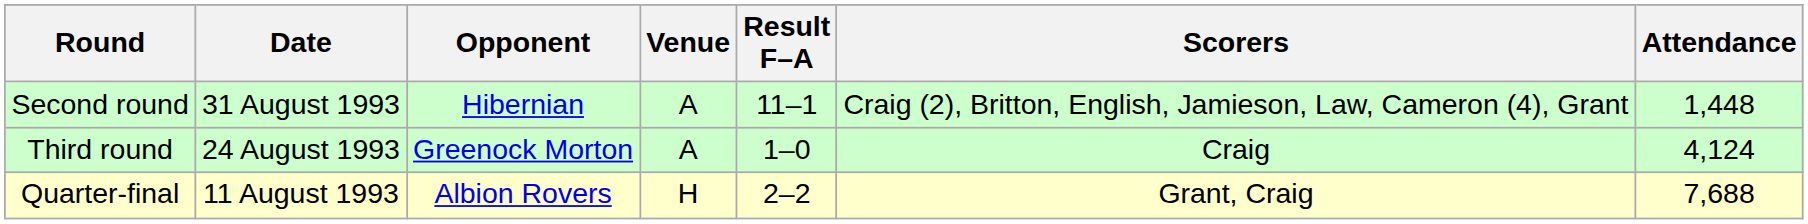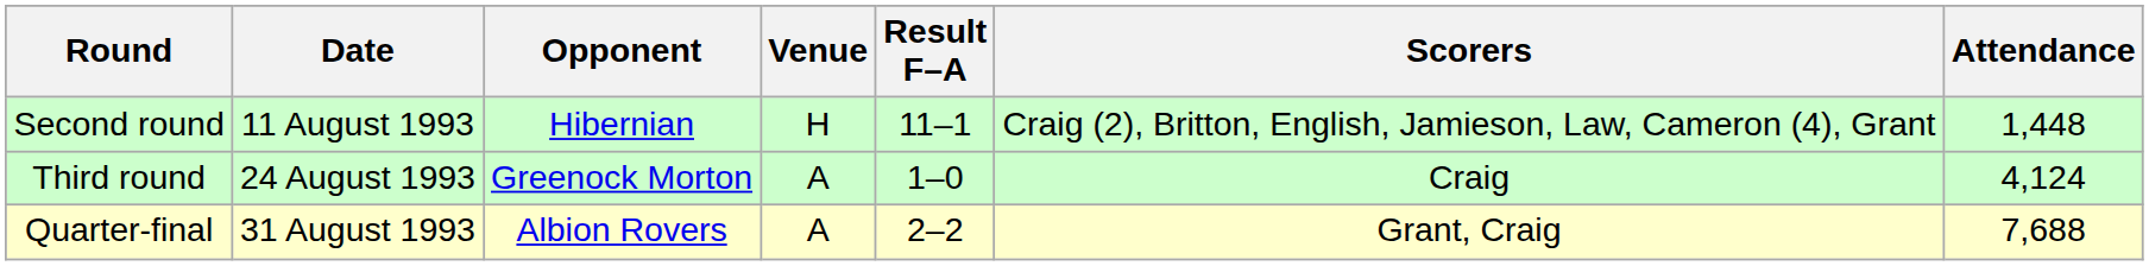Second round | Date: 31 August 1993 -> 11 August 1993
Second round | Venue: A -> H
Quarter-final | Date: 11 August 1993 -> 31 August 1993
Quarter-final | Venue: H -> A
